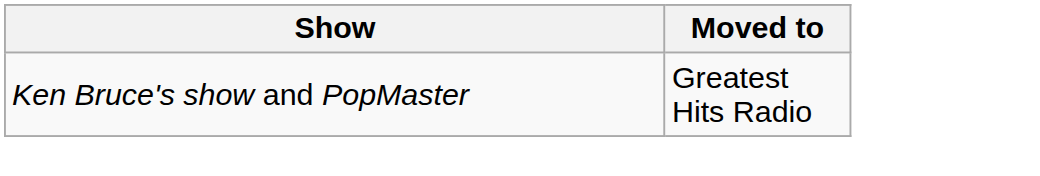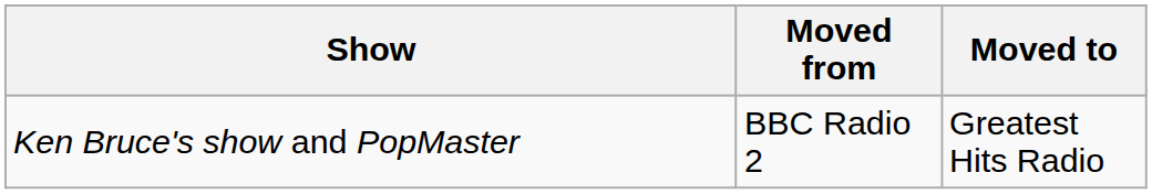+ column: Moved from | BBC Radio 2
